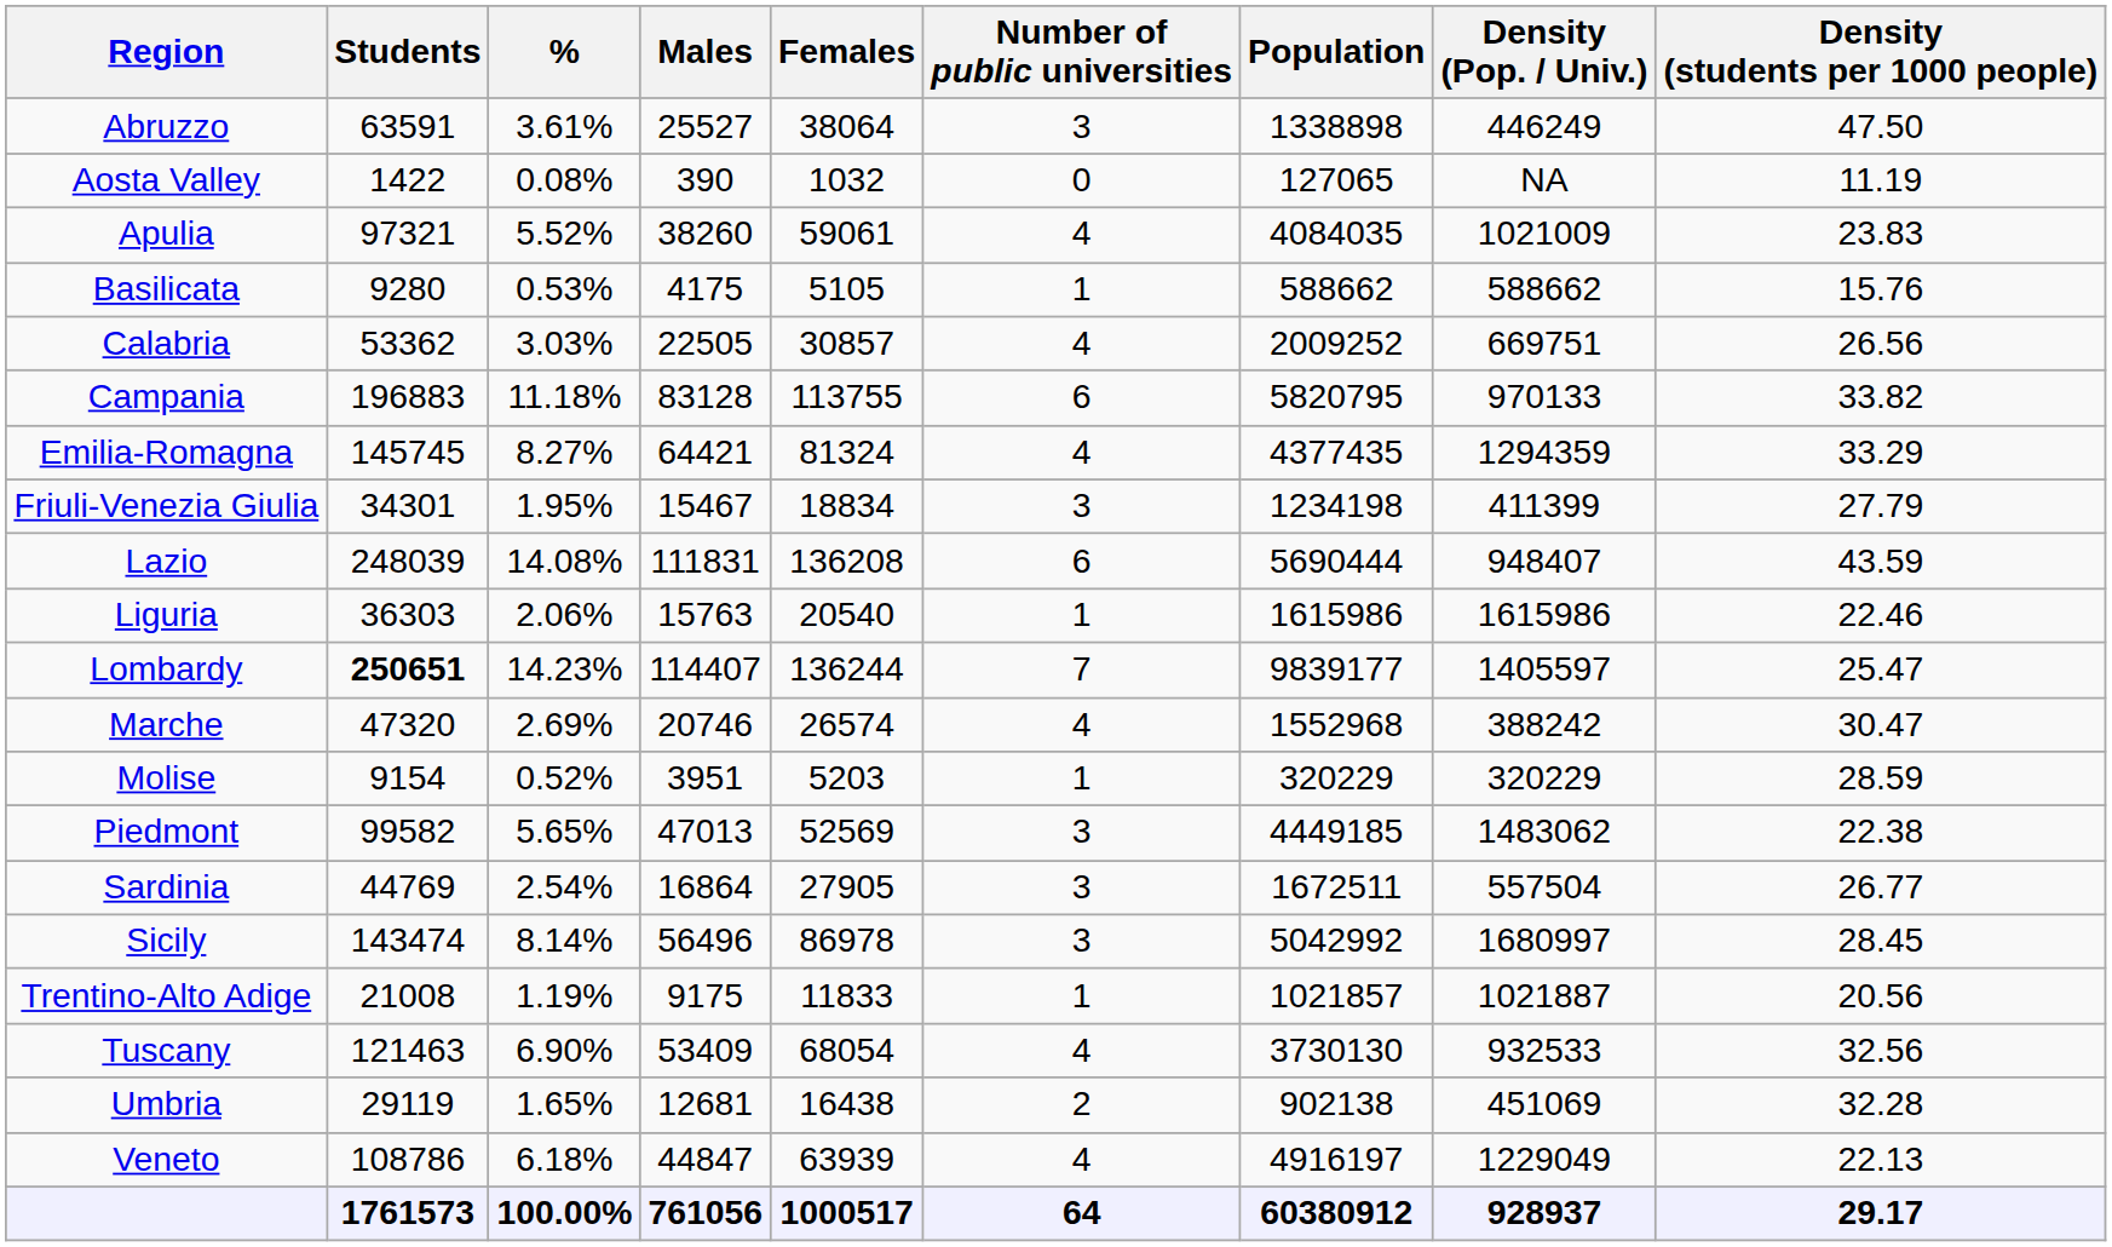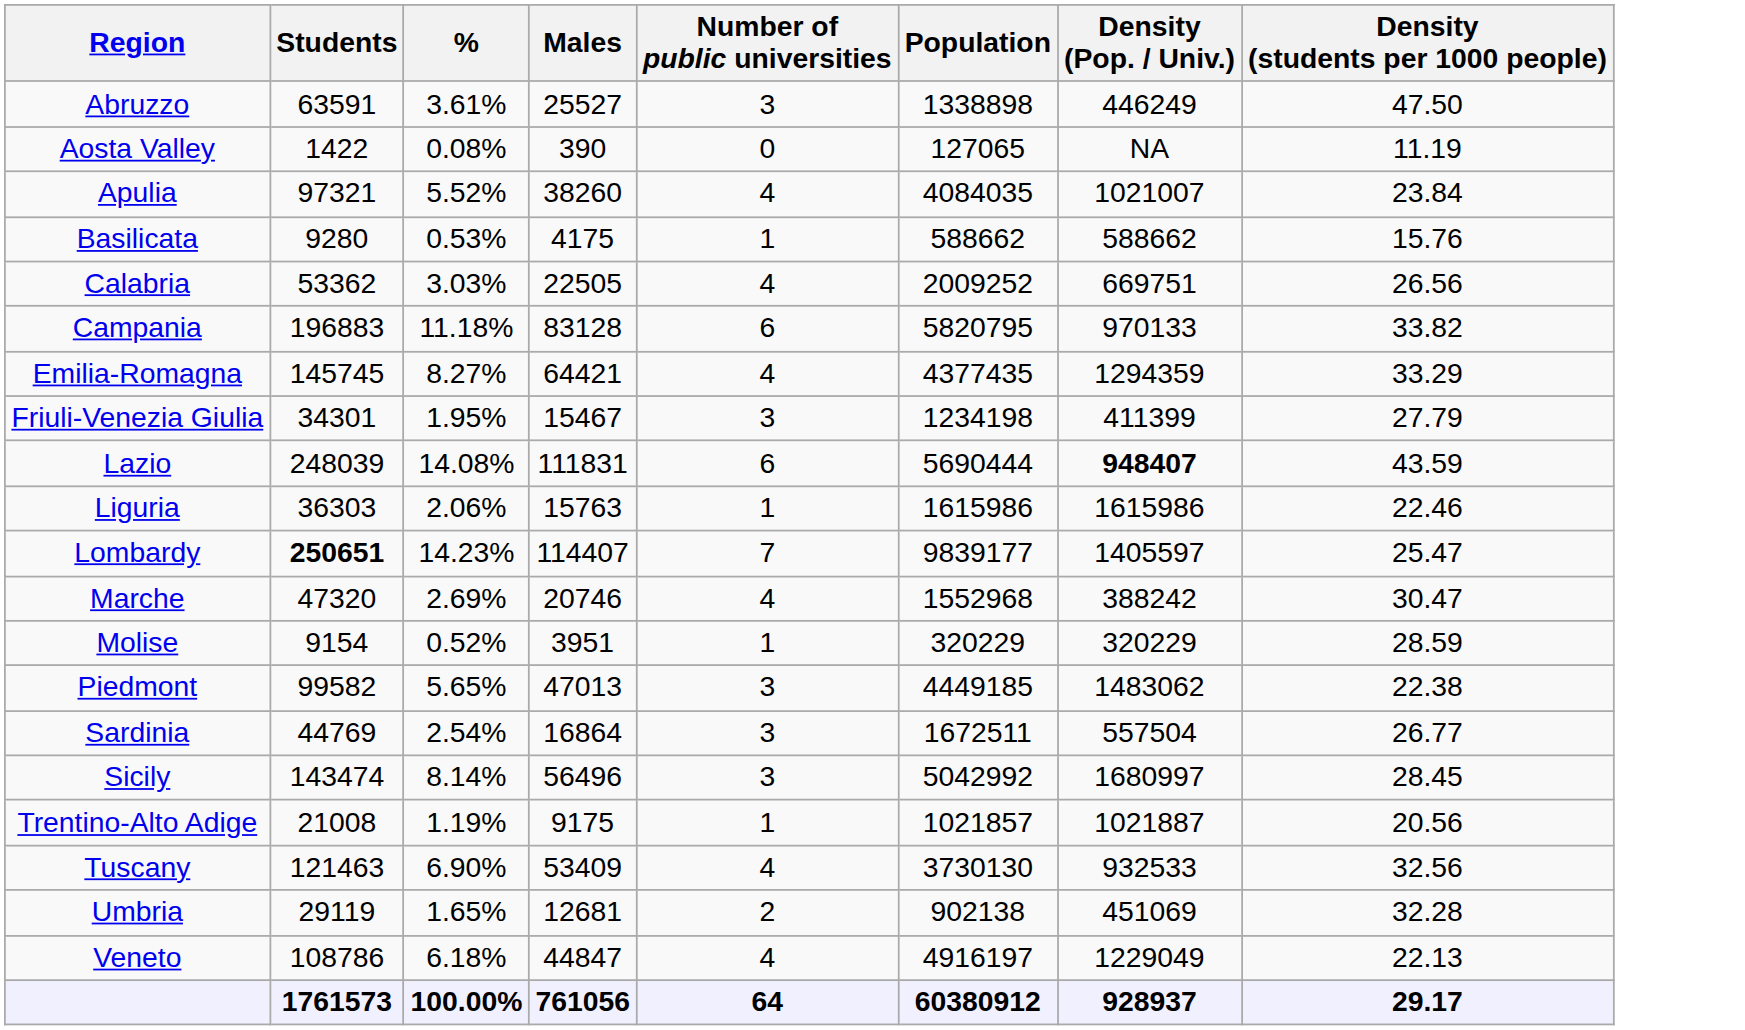- column: Females | 38064 | 1032 | 59061 | 5105 | 30857 | 113755 | 81324 | 18834 | 136208 | 20540 | 136244 | 26574 | 5203 | 52569 | 27905 | 86978 | 11833 | 68054 | 16438 | 63939 | 1000517
Apulia | Density (Pop. / Univ.): 1021009 -> 1021007
Apulia | Density (students per 1000 people): 23.83 -> 23.84
Lazio | Density (Pop. / Univ.): normal -> bold
